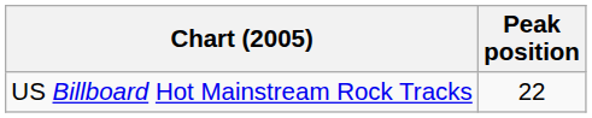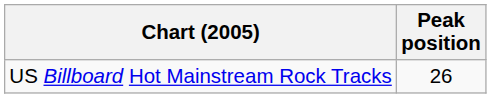US Billboard Hot Mainstream Rock Tracks | Peak position: 22 -> 26
